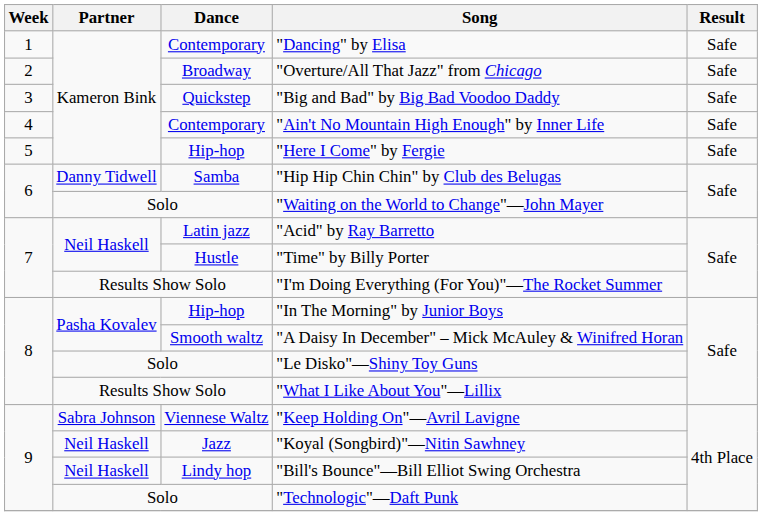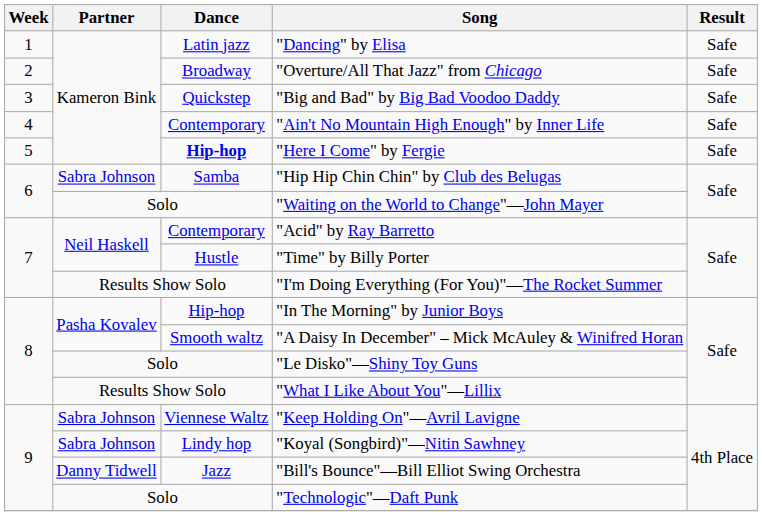"Dancing" by Elisa | Dance: Contemporary -> Latin jazz
"Here I Come" by Fergie | Dance: normal -> bold
"Hip Hip Chin Chin" by Club des Belugas | Partner: Danny Tidwell -> Sabra Johnson
"Acid" by Ray Barretto | Dance: Latin jazz -> Contemporary
"Koyal (Songbird)"—Nitin Sawhney | Partner: Neil Haskell -> Sabra Johnson
"Koyal (Songbird)"—Nitin Sawhney | Dance: Jazz -> Lindy hop
"Bill's Bounce"—Bill Elliot Swing Orchestra | Partner: Neil Haskell -> Danny Tidwell
"Bill's Bounce"—Bill Elliot Swing Orchestra | Dance: Lindy hop -> Jazz
